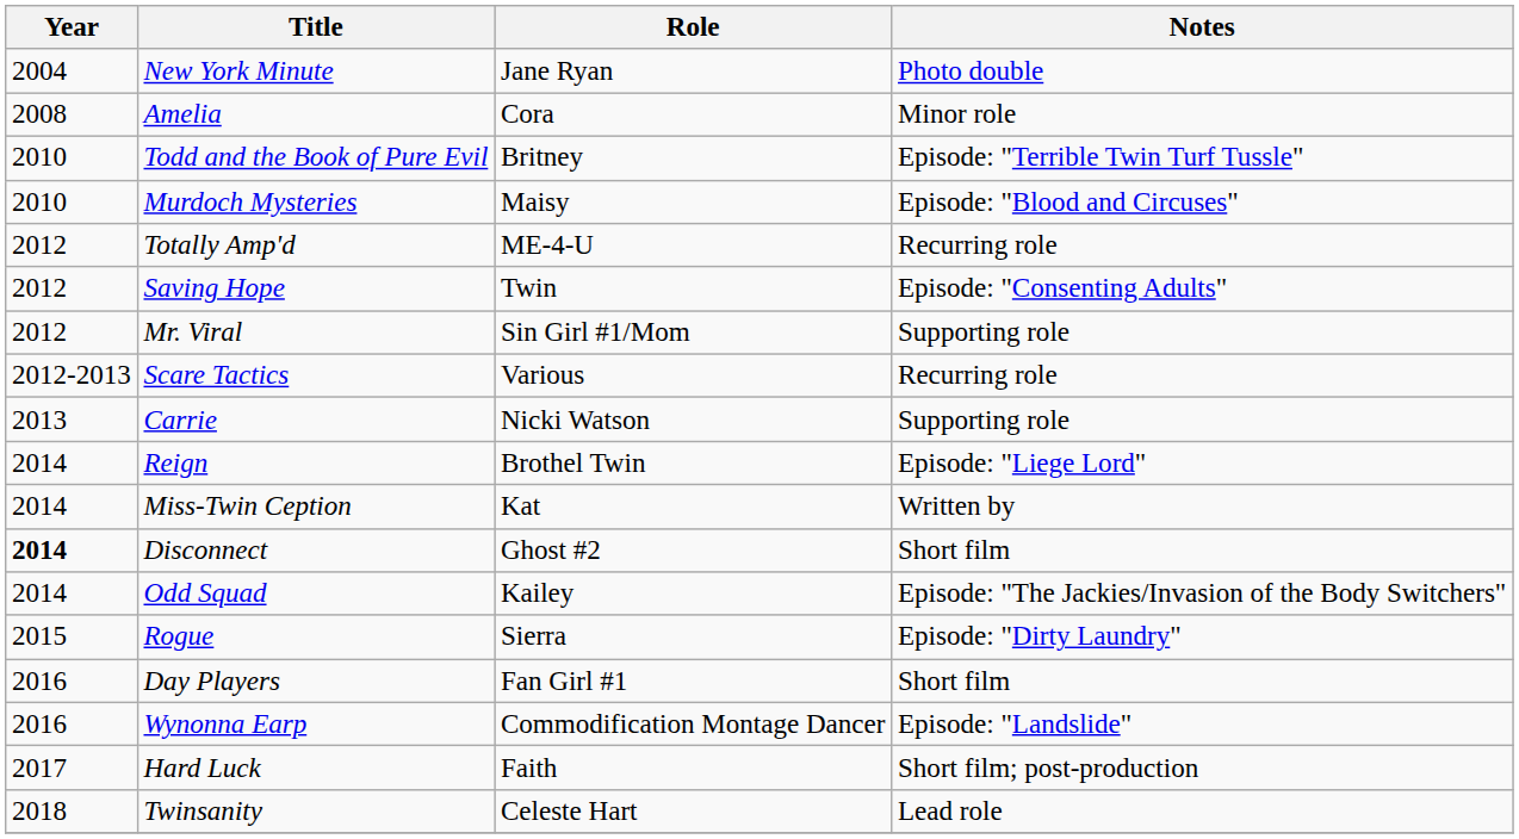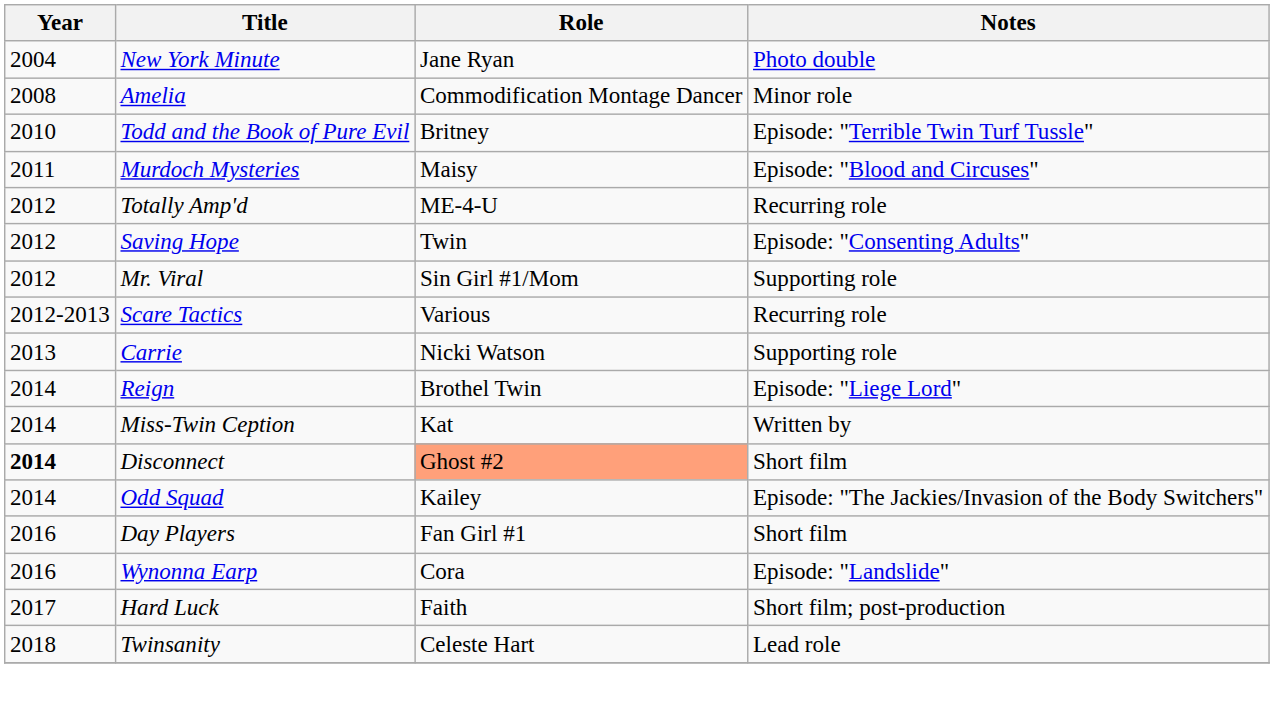Amelia | Role: Cora -> Commodification Montage Dancer
Murdoch Mysteries | Year: 2010 -> 2011
Disconnect | Role: no background -> lightsalmon background
- row: 2015 | Rogue | Sierra | Episode: "Dirty Laundry"
Wynonna Earp | Role: Commodification Montage Dancer -> Cora
